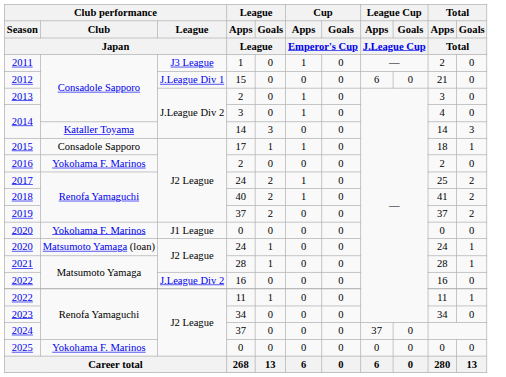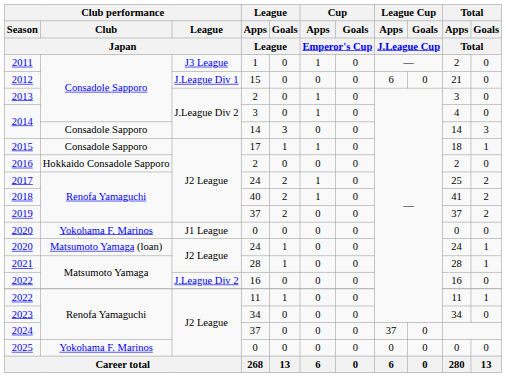2014 / 14 | Club performance / Club / Japan: Kataller Toyama -> Consadole Sapporo
2016 | Club performance / Club / Japan: Yokohama F. Marinos -> Hokkaido Consadole Sapporo
